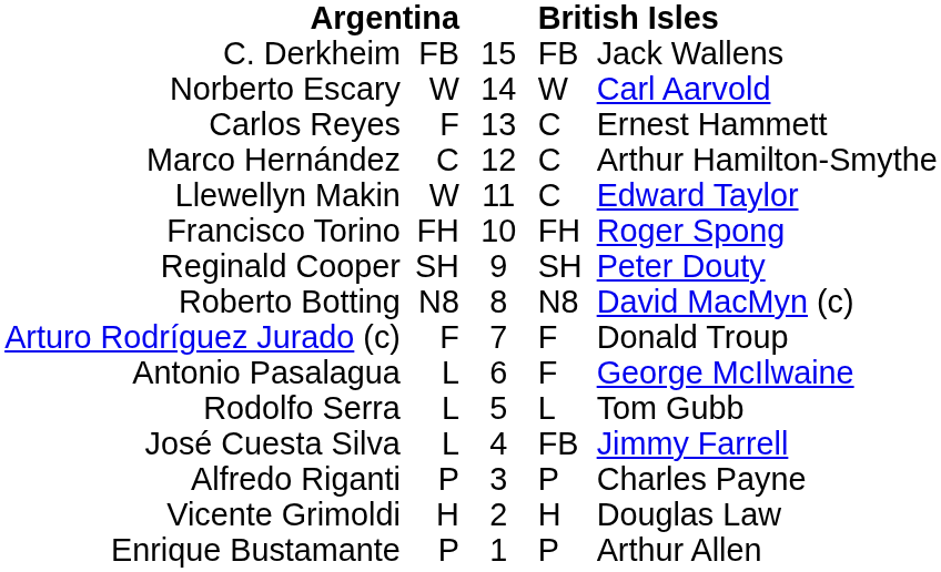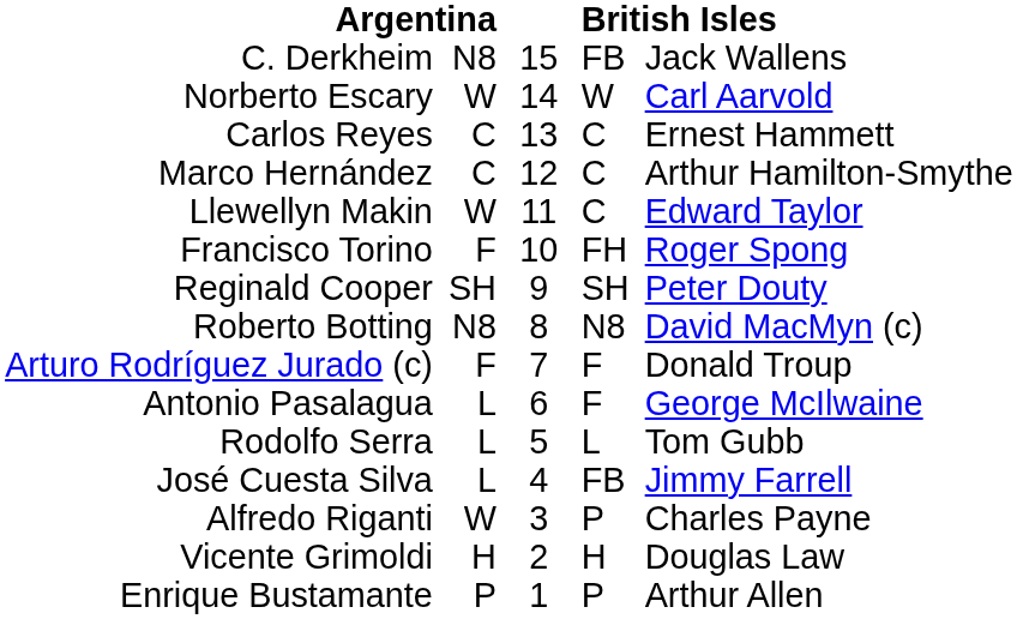C. Derkheim | column 2: FB -> N8
Carlos Reyes | column 2: F -> C
Francisco Torino | column 2: FH -> F
Alfredo Riganti | column 2: P -> W
